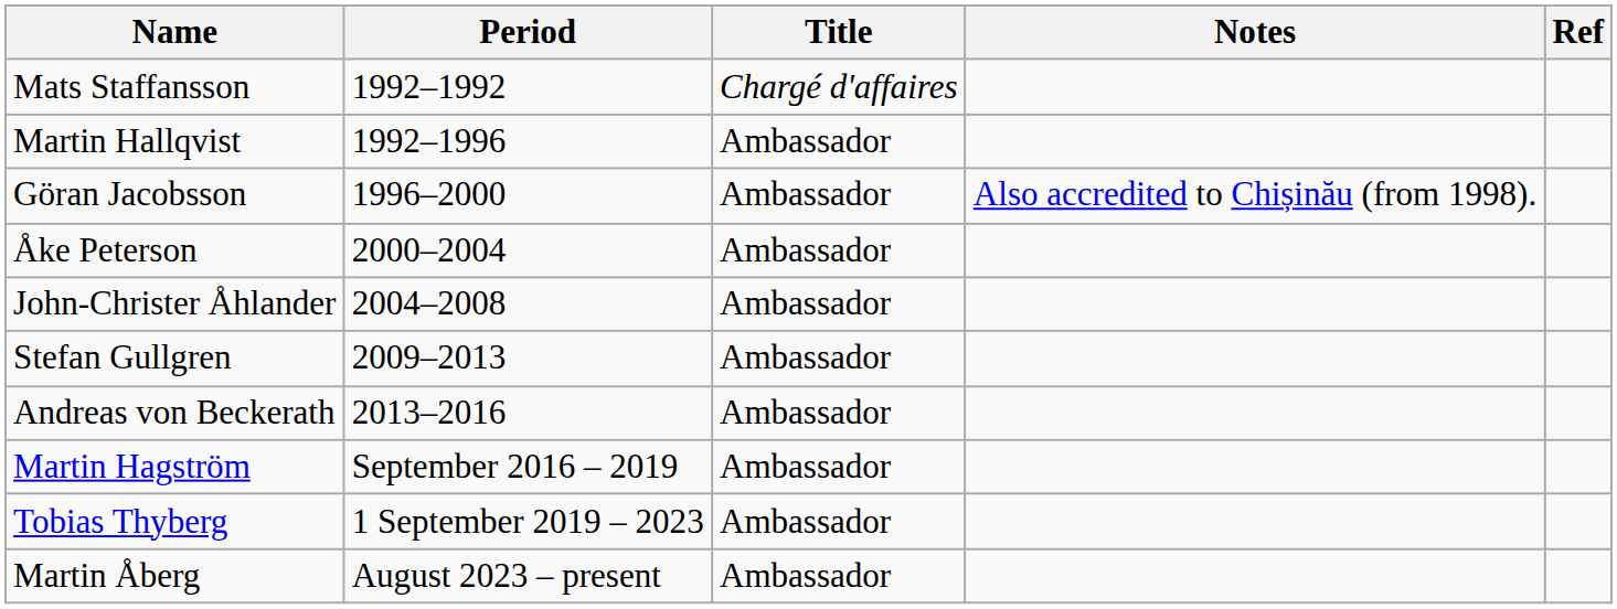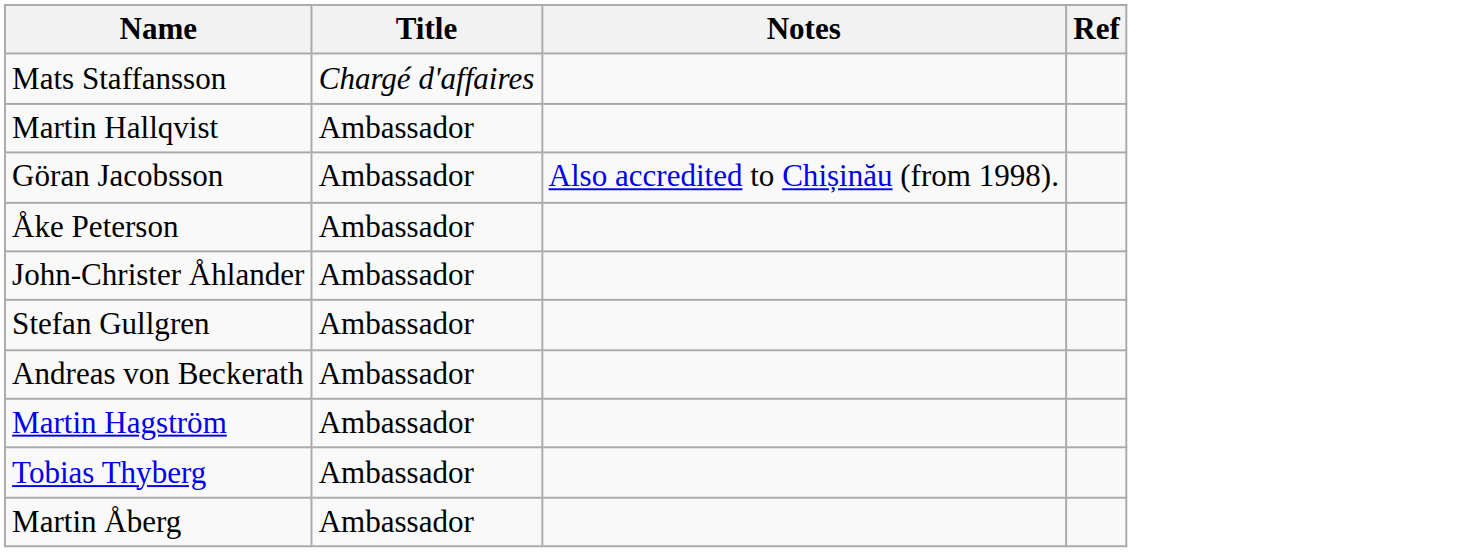- column: Period | 1992–1992 | 1992–1996 | 1996–2000 | 2000–2004 | 2004–2008 | 2009–2013 | 2013–2016 | September 2016 – 2019 | 1 September 2019 – 2023 | August 2023 – present
